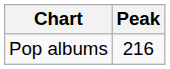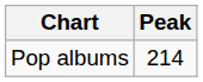Pop albums | Peak: 216 -> 214
